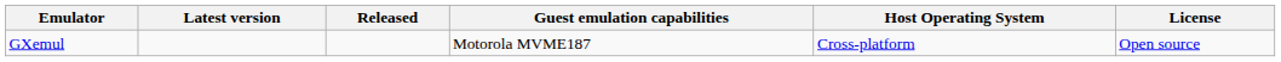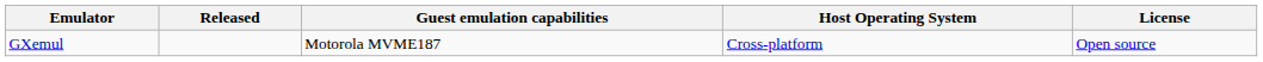- column: Latest version
